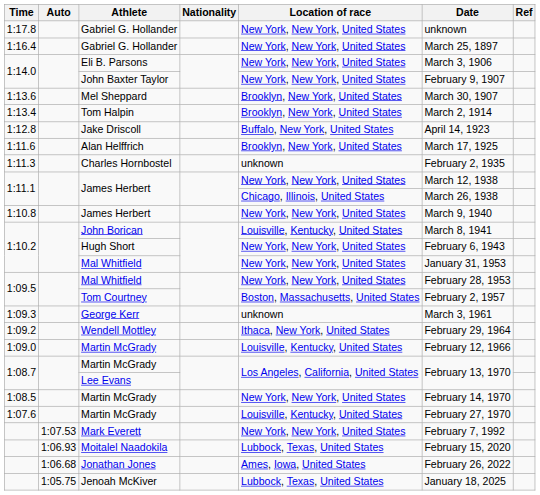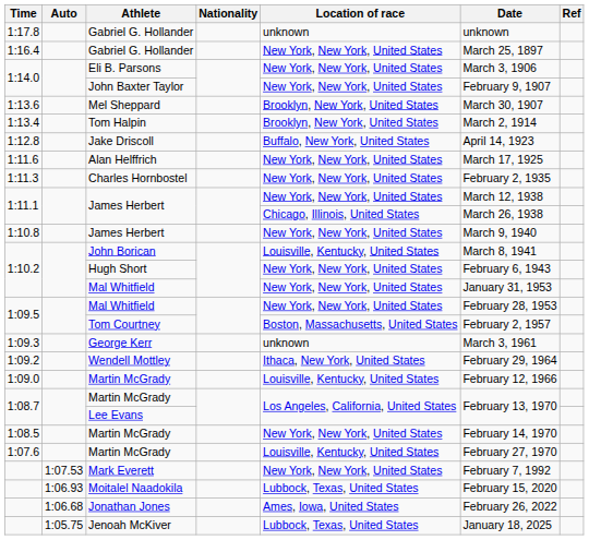1:17.8 / Gabriel G. Hollander | Location of race: New York, New York, United States -> unknown
Alan Helffrich | Location of race: Brooklyn, New York, United States -> New York, New York, United States
Charles Hornbostel | Location of race: unknown -> New York, New York, United States
